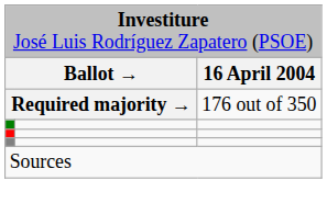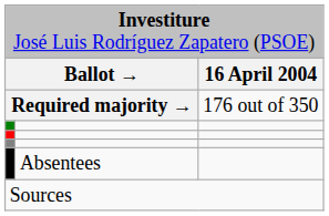+ row: Absentees
